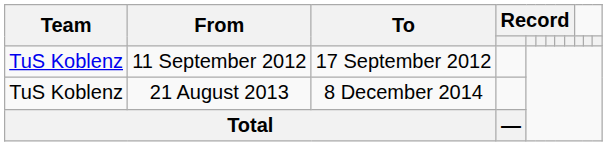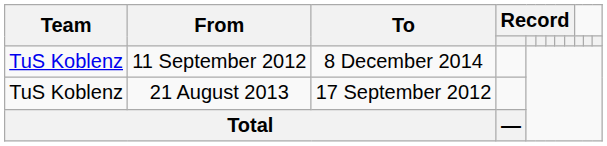11 September 2012 | To: 17 September 2012 -> 8 December 2014
21 August 2013 | To: 8 December 2014 -> 17 September 2012
